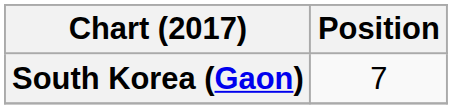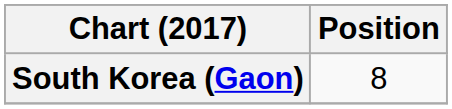South Korea (Gaon) | Position: 7 -> 8
